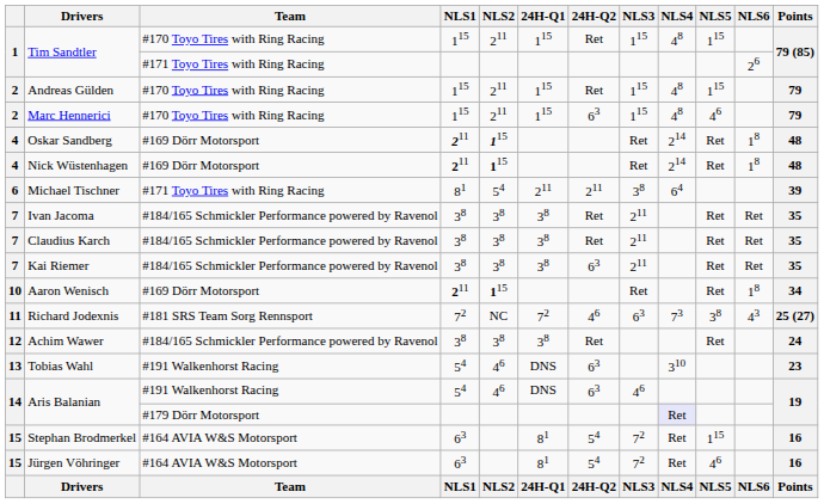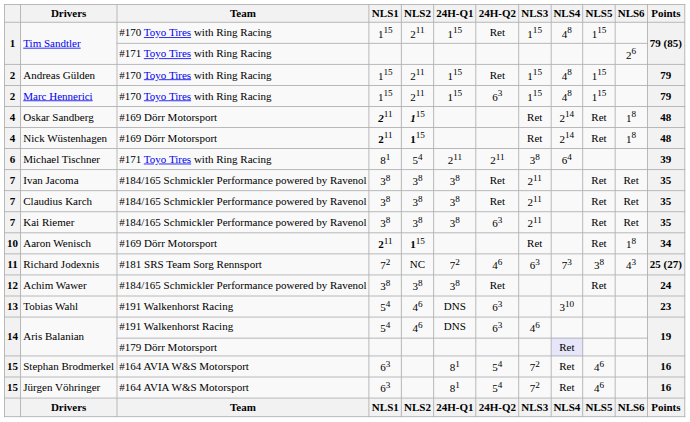Marc Hennerici | NLS5: 46 -> 115
Stephan Brodmerkel | NLS5: 115 -> 46
